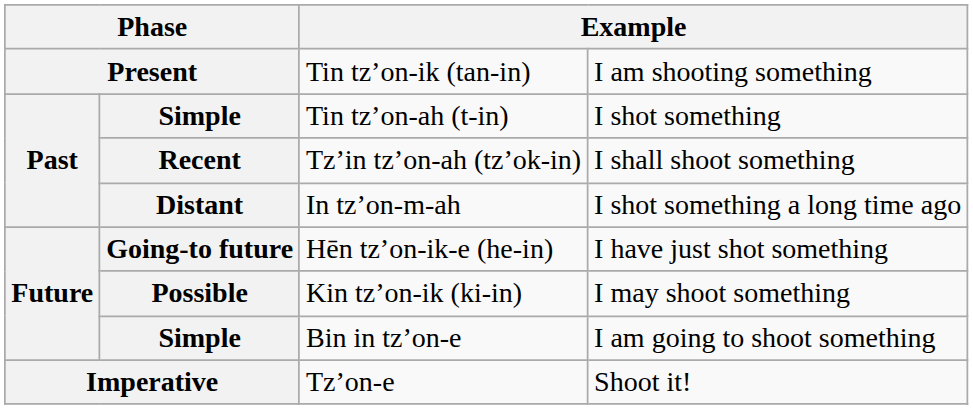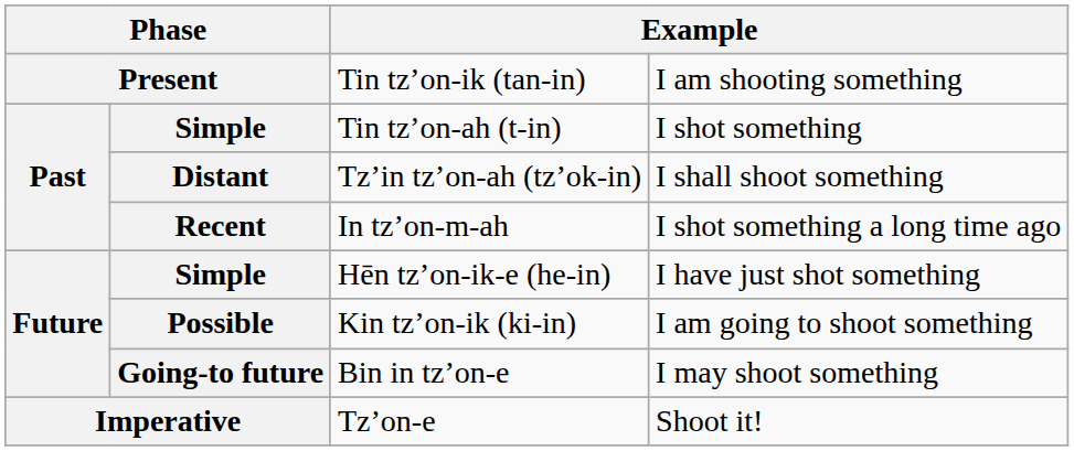Tzʼin tzʼon-ah (tzʼok-in) | column 2: Recent -> Distant
In tzʼon-m-ah | column 2: Distant -> Recent
Hēn tzʼon-ik-e (he-in) | column 2: Going-to future -> Simple
Kin tzʼon-ik (ki-in) | column 4: I may shoot something -> I am going to shoot something
Bin in tzʼon-e | column 2: Simple -> Going-to future
Bin in tzʼon-e | column 4: I am going to shoot something -> I may shoot something
